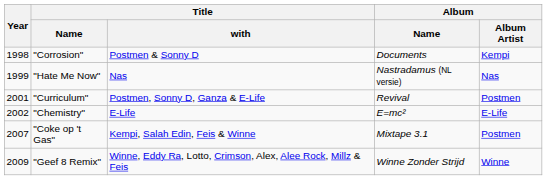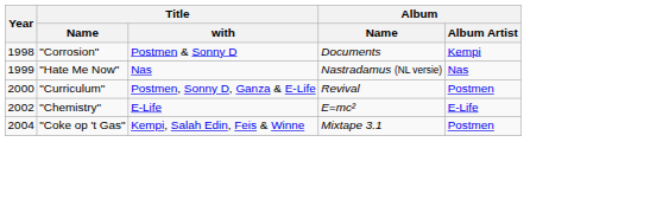"Curriculum" | Year: 2001 -> 2000
"Coke op 't Gas" | Year: 2007 -> 2004
- row: 2009 | "Geef 8 Remix" | Winne, Eddy Ra, Lotto, Crimson, Alex, Alee Rock, Millz & Feis | Winne Zonder Strijd | Winne
